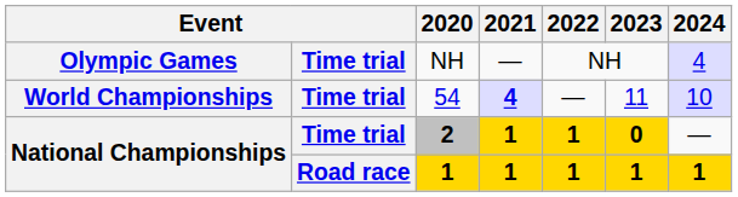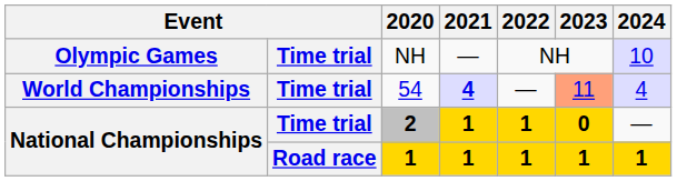Olympic Games | 2024: 4 -> 10
World Championships | 2023: no background -> lightsalmon background
World Championships | 2024: 10 -> 4
